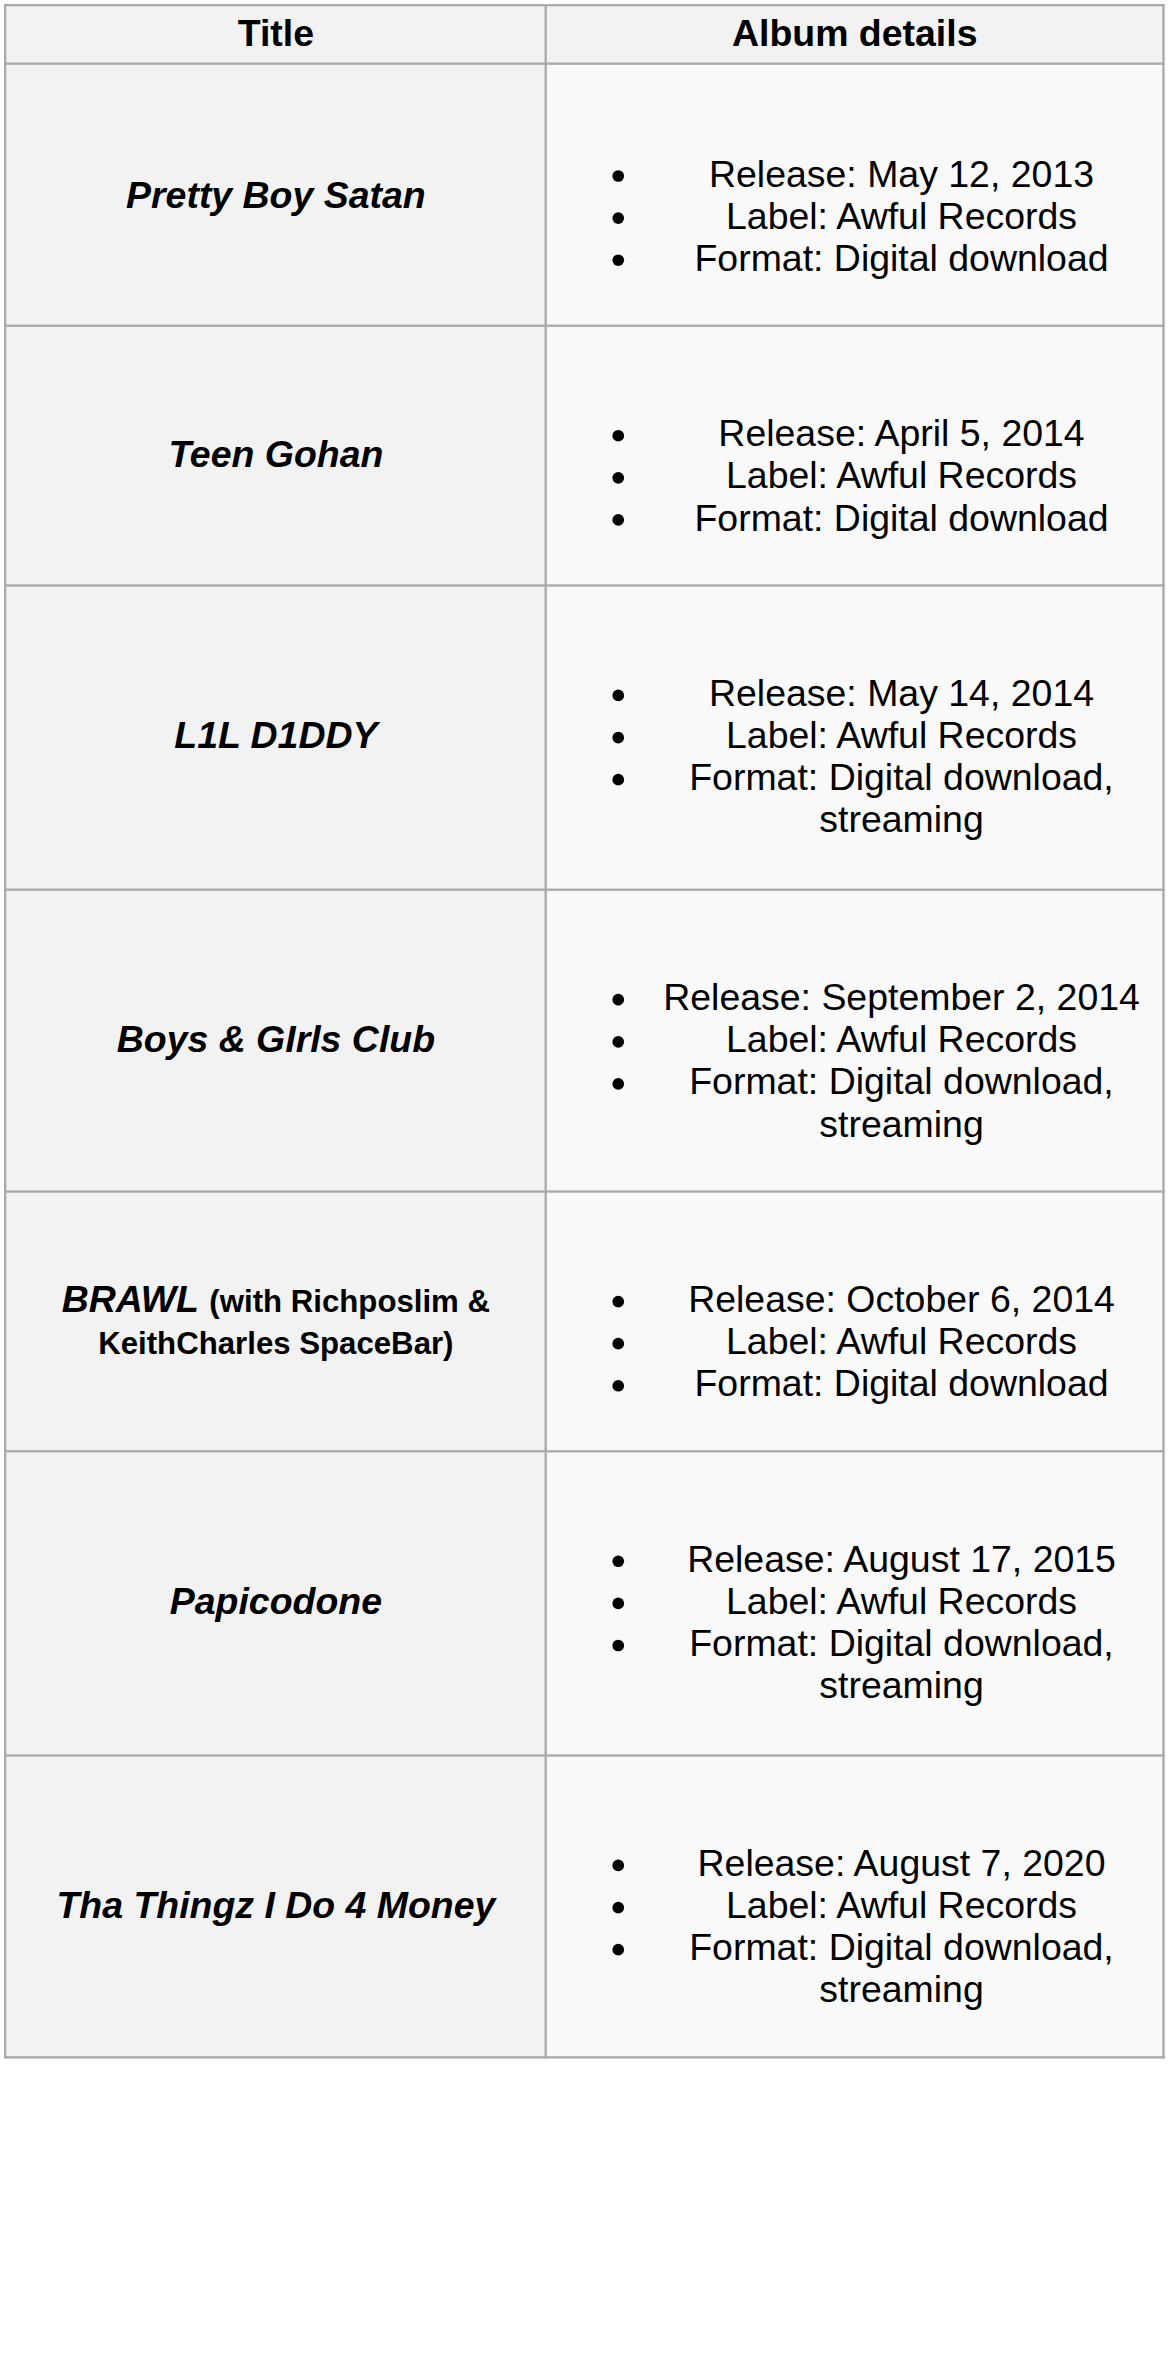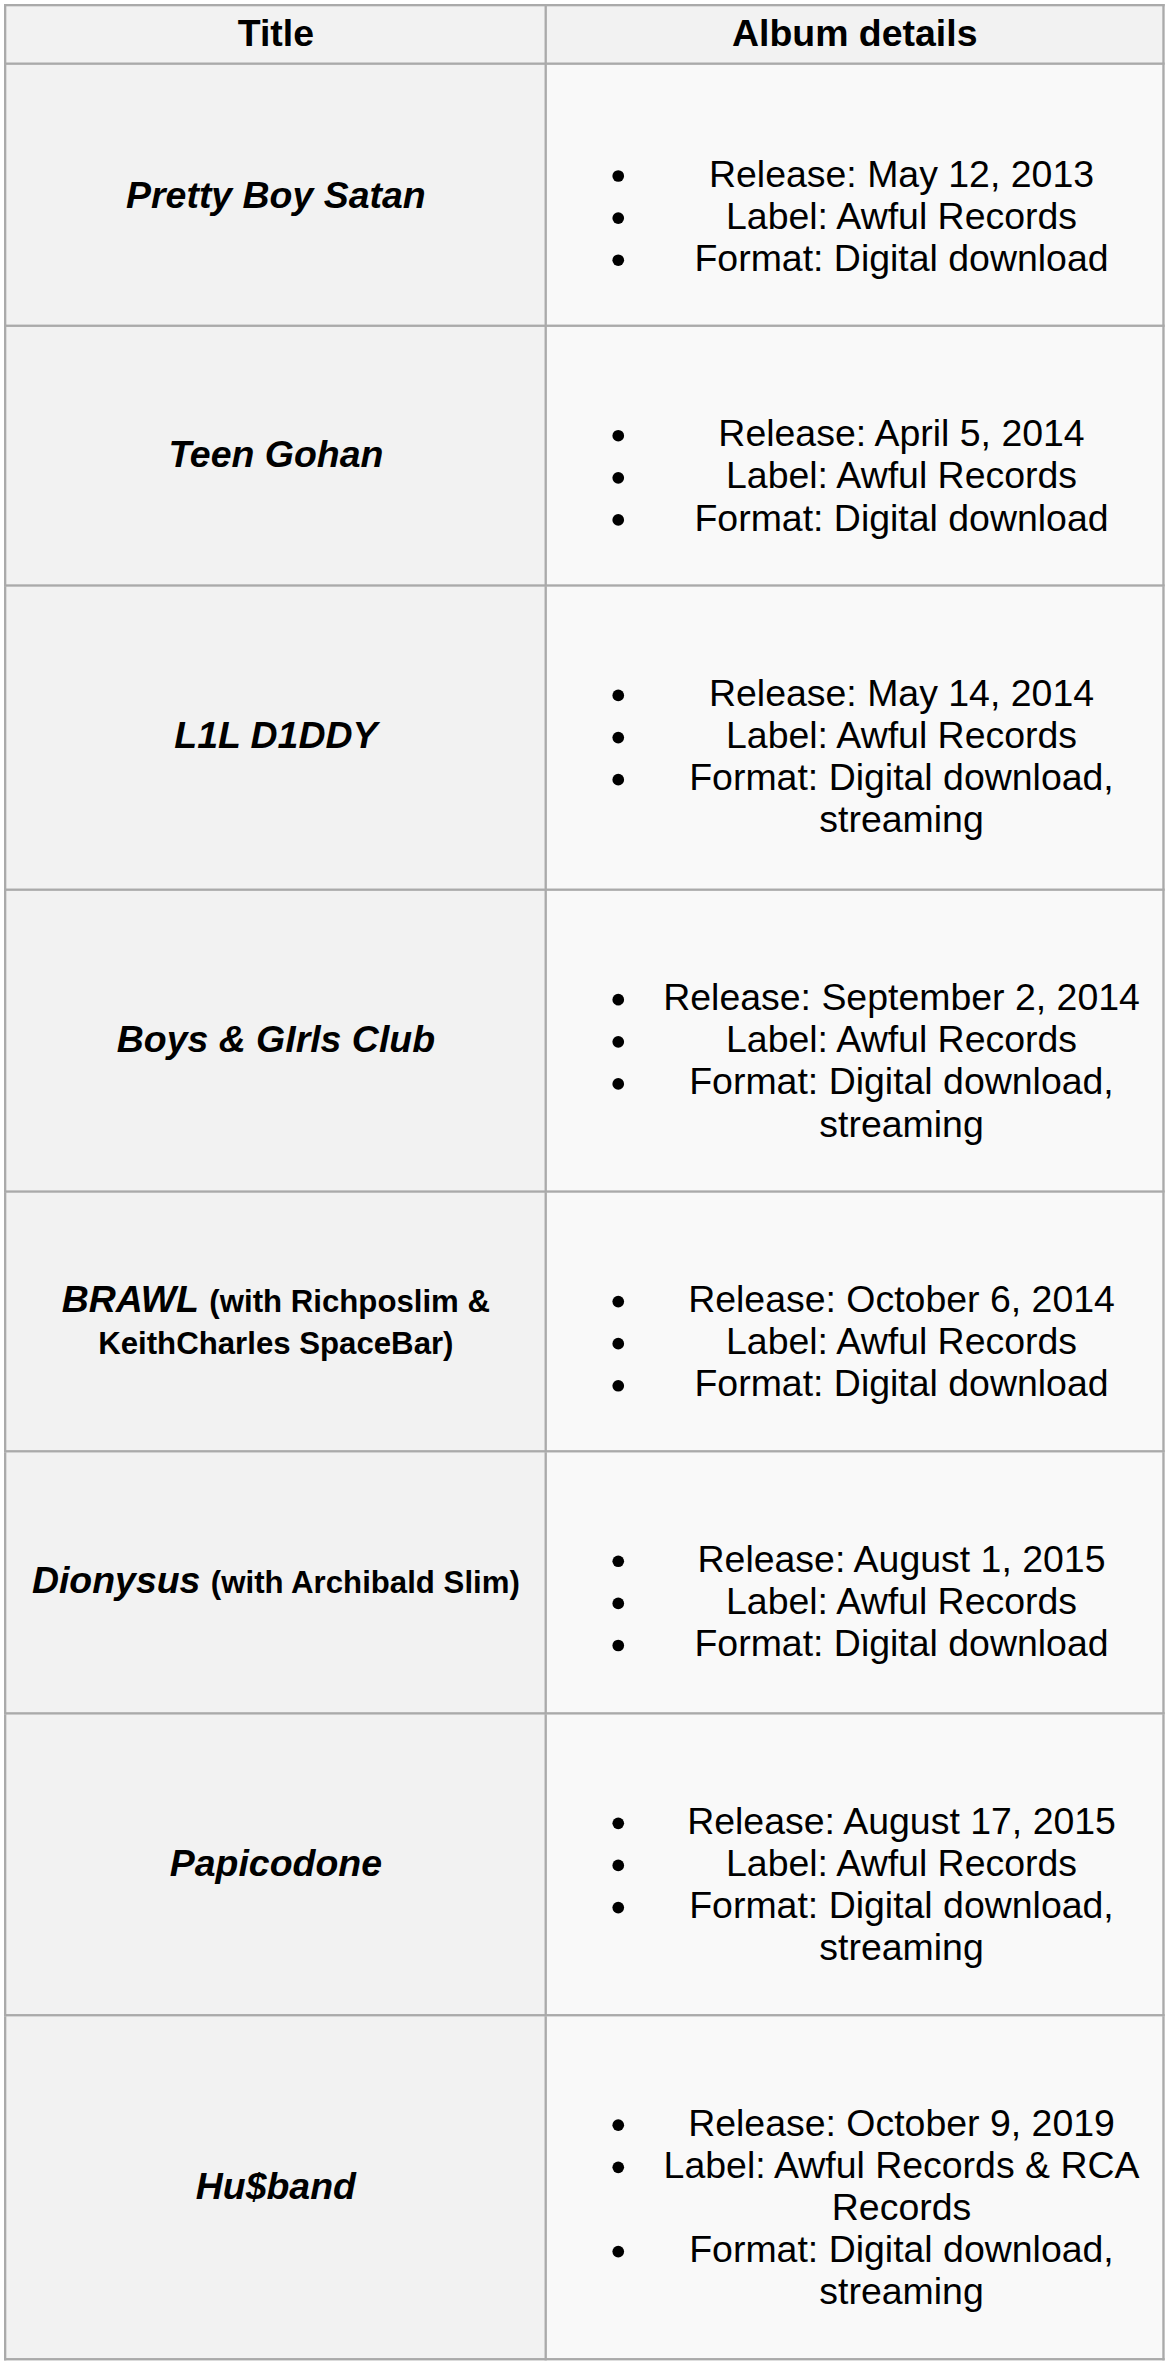+ row: Dionysus (with Archibald Slim) | Release: August 1, 2015 Label: Awful Records Format: Digital download
+ row: Hu$band | Release: October 9, 2019 Label: Awful Records & RCA Records Format: Digital download, streaming
- row: Tha Thingz I Do 4 Money | Release: August 7, 2020 Label: Awful Records Format: Digital download, streaming
